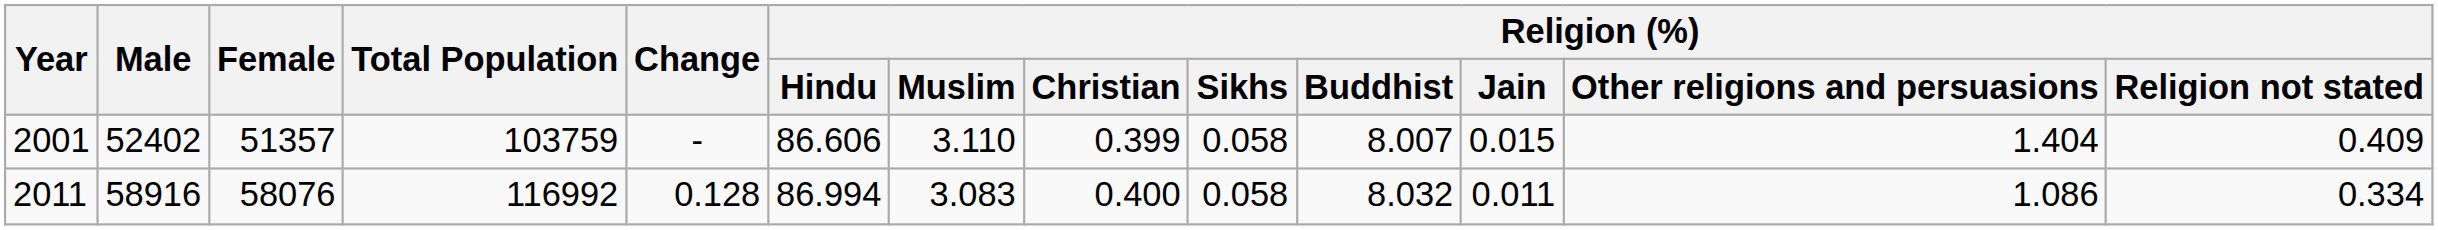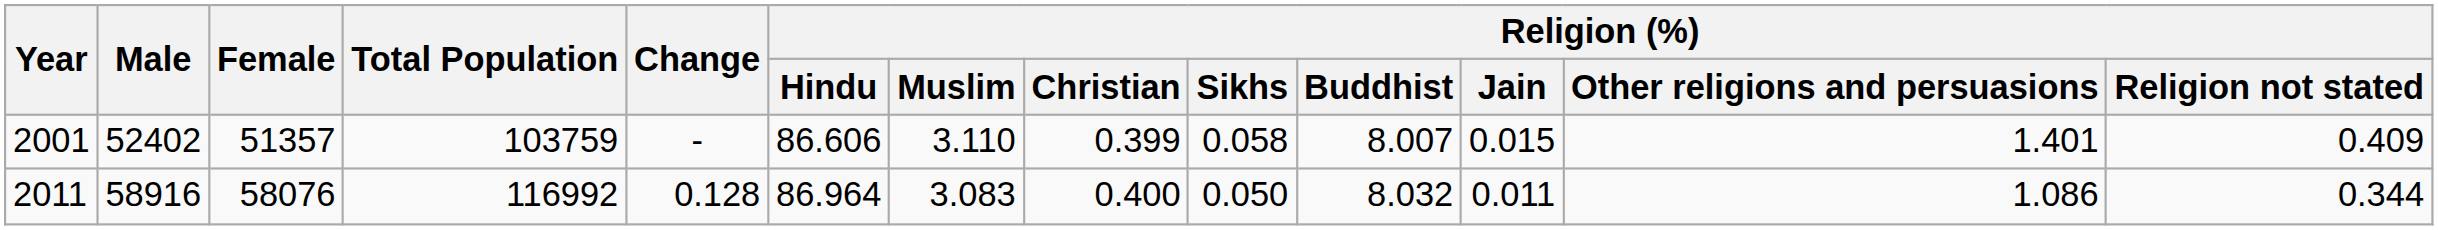2001 | Religion (%) / Other religions and persuasions: 1.404 -> 1.401
2011 | Religion (%) / Hindu: 86.994 -> 86.964
2011 | Religion (%) / Sikhs: 0.058 -> 0.050
2011 | Religion (%) / Religion not stated: 0.334 -> 0.344
